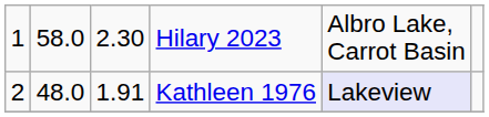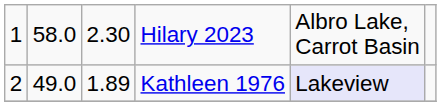Kathleen 1976 | column 2: 48.0 -> 49.0
Kathleen 1976 | column 3: 1.91 -> 1.89
